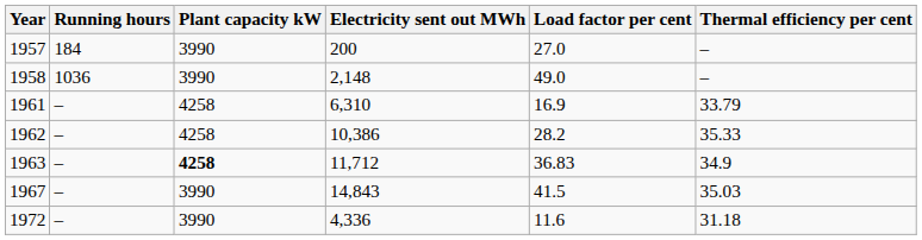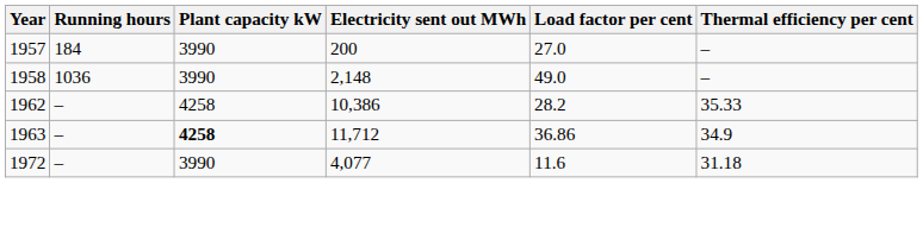- row: 1961 | – | 4258 | 6,310 | 16.9 | 33.79
1963 | Load factor per cent: 36.83 -> 36.86
- row: 1967 | – | 3990 | 14,843 | 41.5 | 35.03
1972 | Electricity sent out MWh: 4,336 -> 4,077
